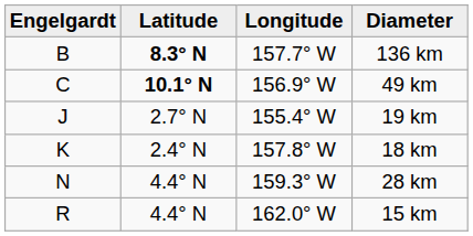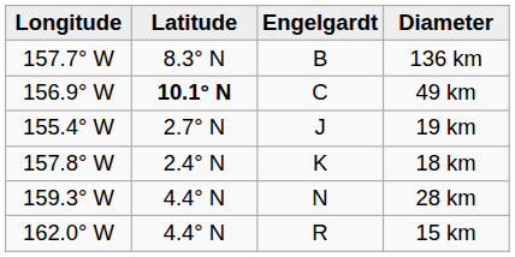columns swapped: Engelgardt <-> Longitude
136 km | Latitude: bold -> normal
